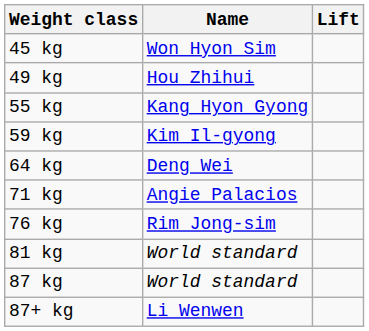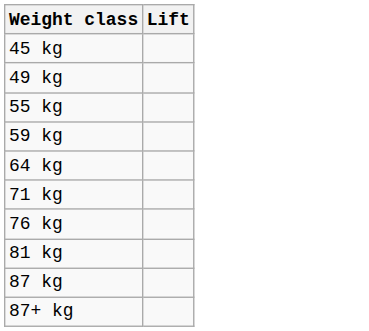- column: Name | Won Hyon Sim | Hou Zhihui | Kang Hyon Gyong | Kim Il-gyong | Deng Wei | Angie Palacios | Rim Jong-sim | World standard | World standard | Li Wenwen
